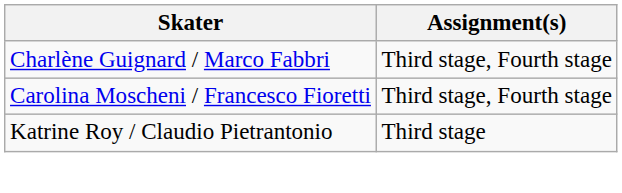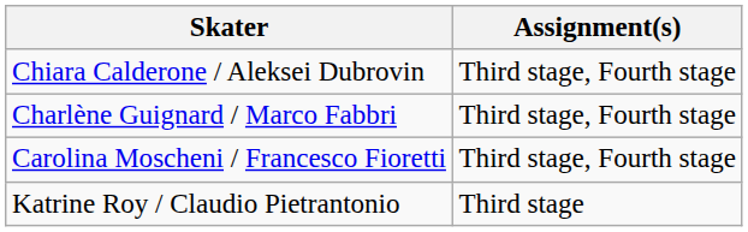+ row: Chiara Calderone / Aleksei Dubrovin | Third stage, Fourth stage
